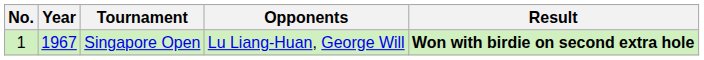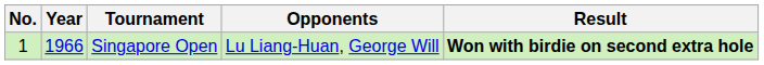Singapore Open | Year: 1967 -> 1966
